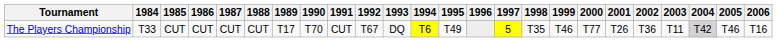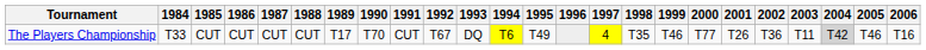The Players Championship | 1997: 5 -> 4
